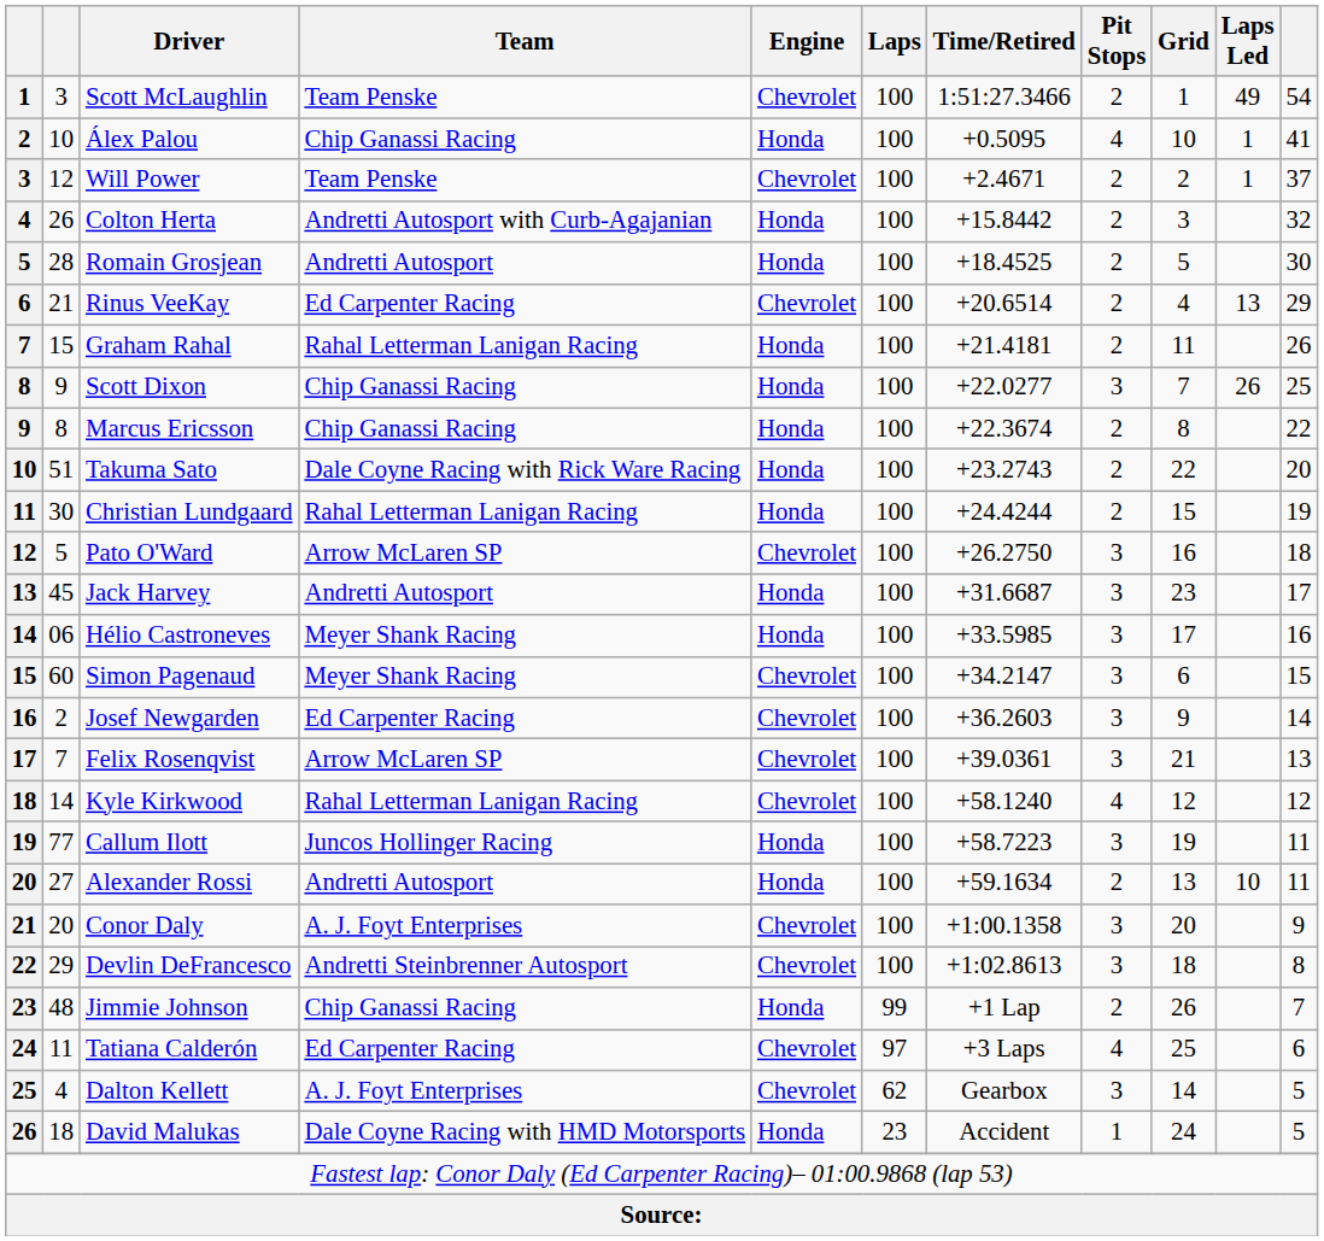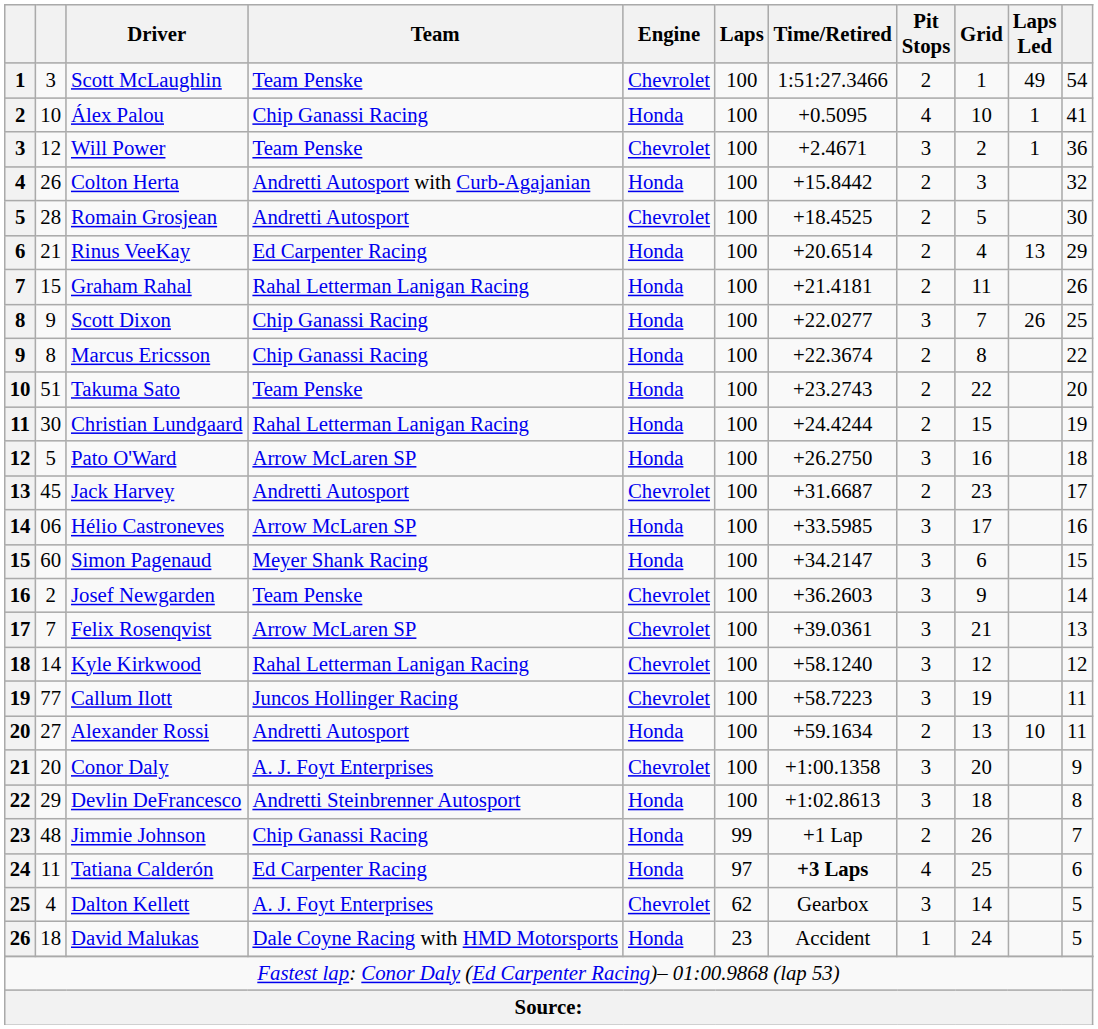Will Power | Pit Stops: 2 -> 3
Will Power | column 11: 37 -> 36
Romain Grosjean | Engine: Honda -> Chevrolet
Rinus VeeKay | Engine: Chevrolet -> Honda
Takuma Sato | Team: Dale Coyne Racing with Rick Ware Racing -> Team Penske
Pato O'Ward | Engine: Chevrolet -> Honda
Jack Harvey | Engine: Honda -> Chevrolet
Jack Harvey | Pit Stops: 3 -> 2
Hélio Castroneves | Team: Meyer Shank Racing -> Arrow McLaren SP
Simon Pagenaud | Engine: Chevrolet -> Honda
Josef Newgarden | Team: Ed Carpenter Racing -> Team Penske
Kyle Kirkwood | Pit Stops: 4 -> 3
Callum Ilott | Engine: Honda -> Chevrolet
Devlin DeFrancesco | Engine: Chevrolet -> Honda
Tatiana Calderón | Engine: Chevrolet -> Honda
Tatiana Calderón | Time/Retired: normal -> bold
